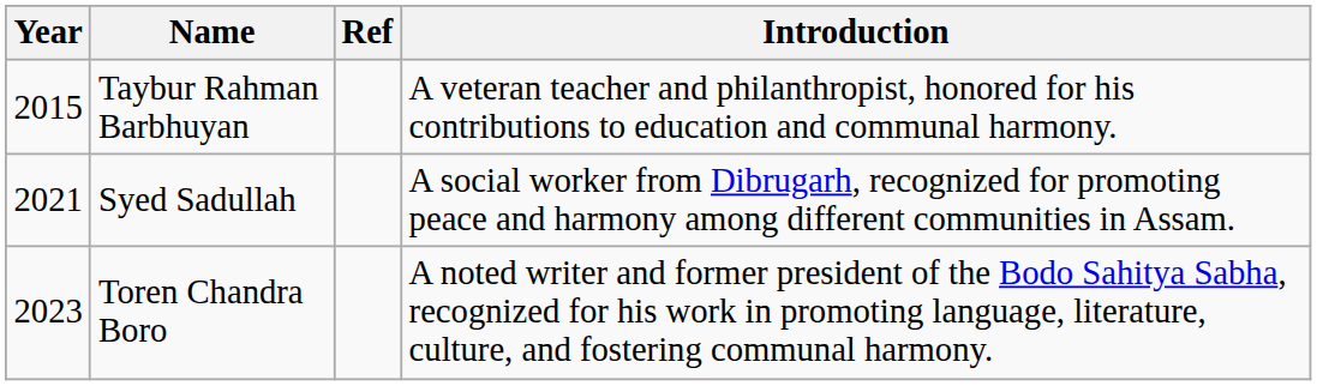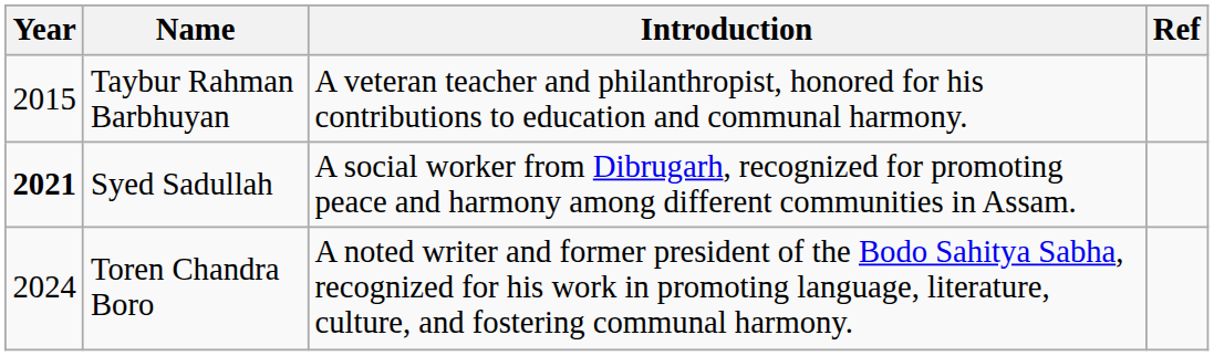columns swapped: Introduction <-> Ref
Syed Sadullah | Year: normal -> bold
Toren Chandra Boro | Year: 2023 -> 2024
